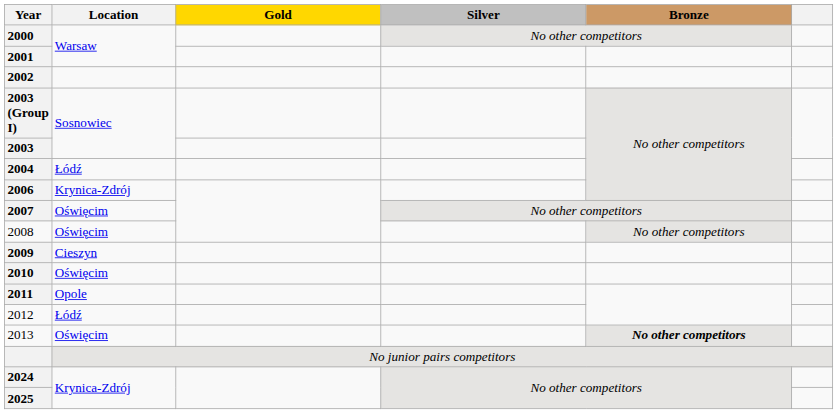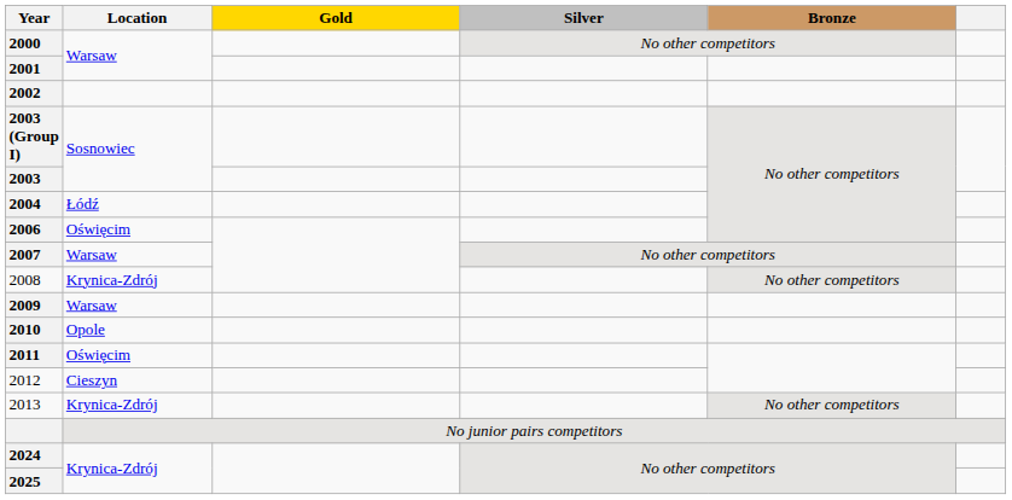2006 | Location: Krynica-Zdrój -> Oświęcim
2007 | Location: Oświęcim -> Warsaw
2008 | Location: Oświęcim -> Krynica-Zdrój
2009 | Location: Cieszyn -> Warsaw
2010 | Location: Oświęcim -> Opole
2011 | Location: Opole -> Oświęcim
2012 | Location: Łódź -> Cieszyn
2013 | Location: Oświęcim -> Krynica-Zdrój
2013 | Bronze: bold -> normal
